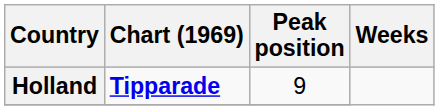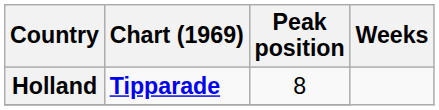Holland | Peak position: 9 -> 8
